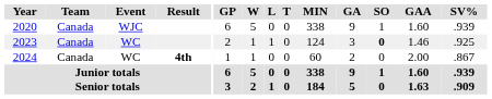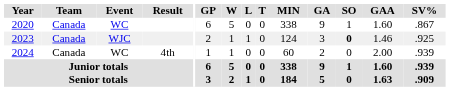2020 | Event: WJC -> WC
2020 | SV%: .939 -> .867
2023 | Event: WC -> WJC
2024 | Result: bold -> normal
2024 | SV%: .867 -> .939
